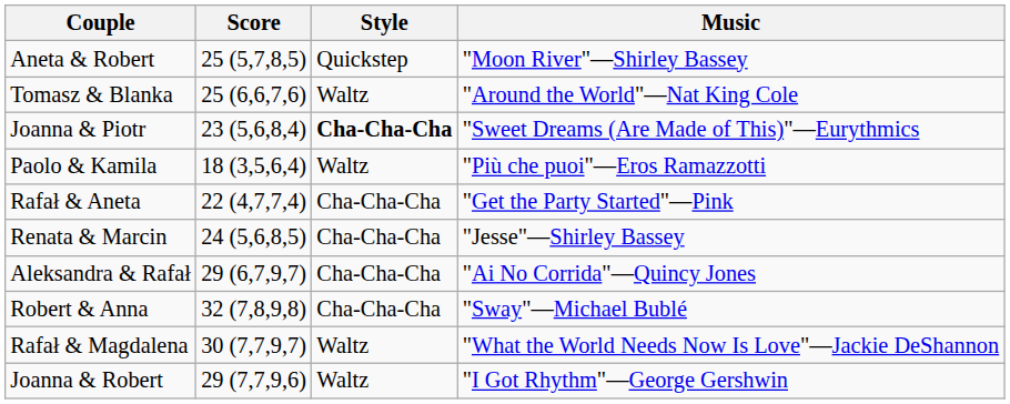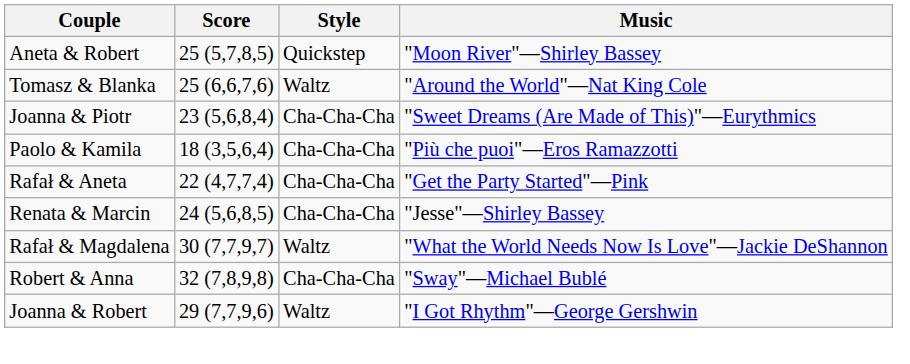Joanna & Piotr | Style: bold -> normal
Paolo & Kamila | Style: Waltz -> Cha-Cha-Cha
- row: Aleksandra & Rafał | 29 (6,7,9,7) | Cha-Cha-Cha | "Ai No Corrida"—Quincy Jones
rows swapped: Rafał & Magdalena <-> Robert & Anna
